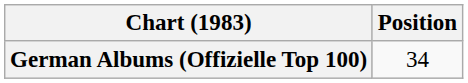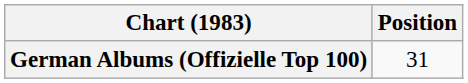German Albums (Offizielle Top 100) | Position: 34 -> 31
